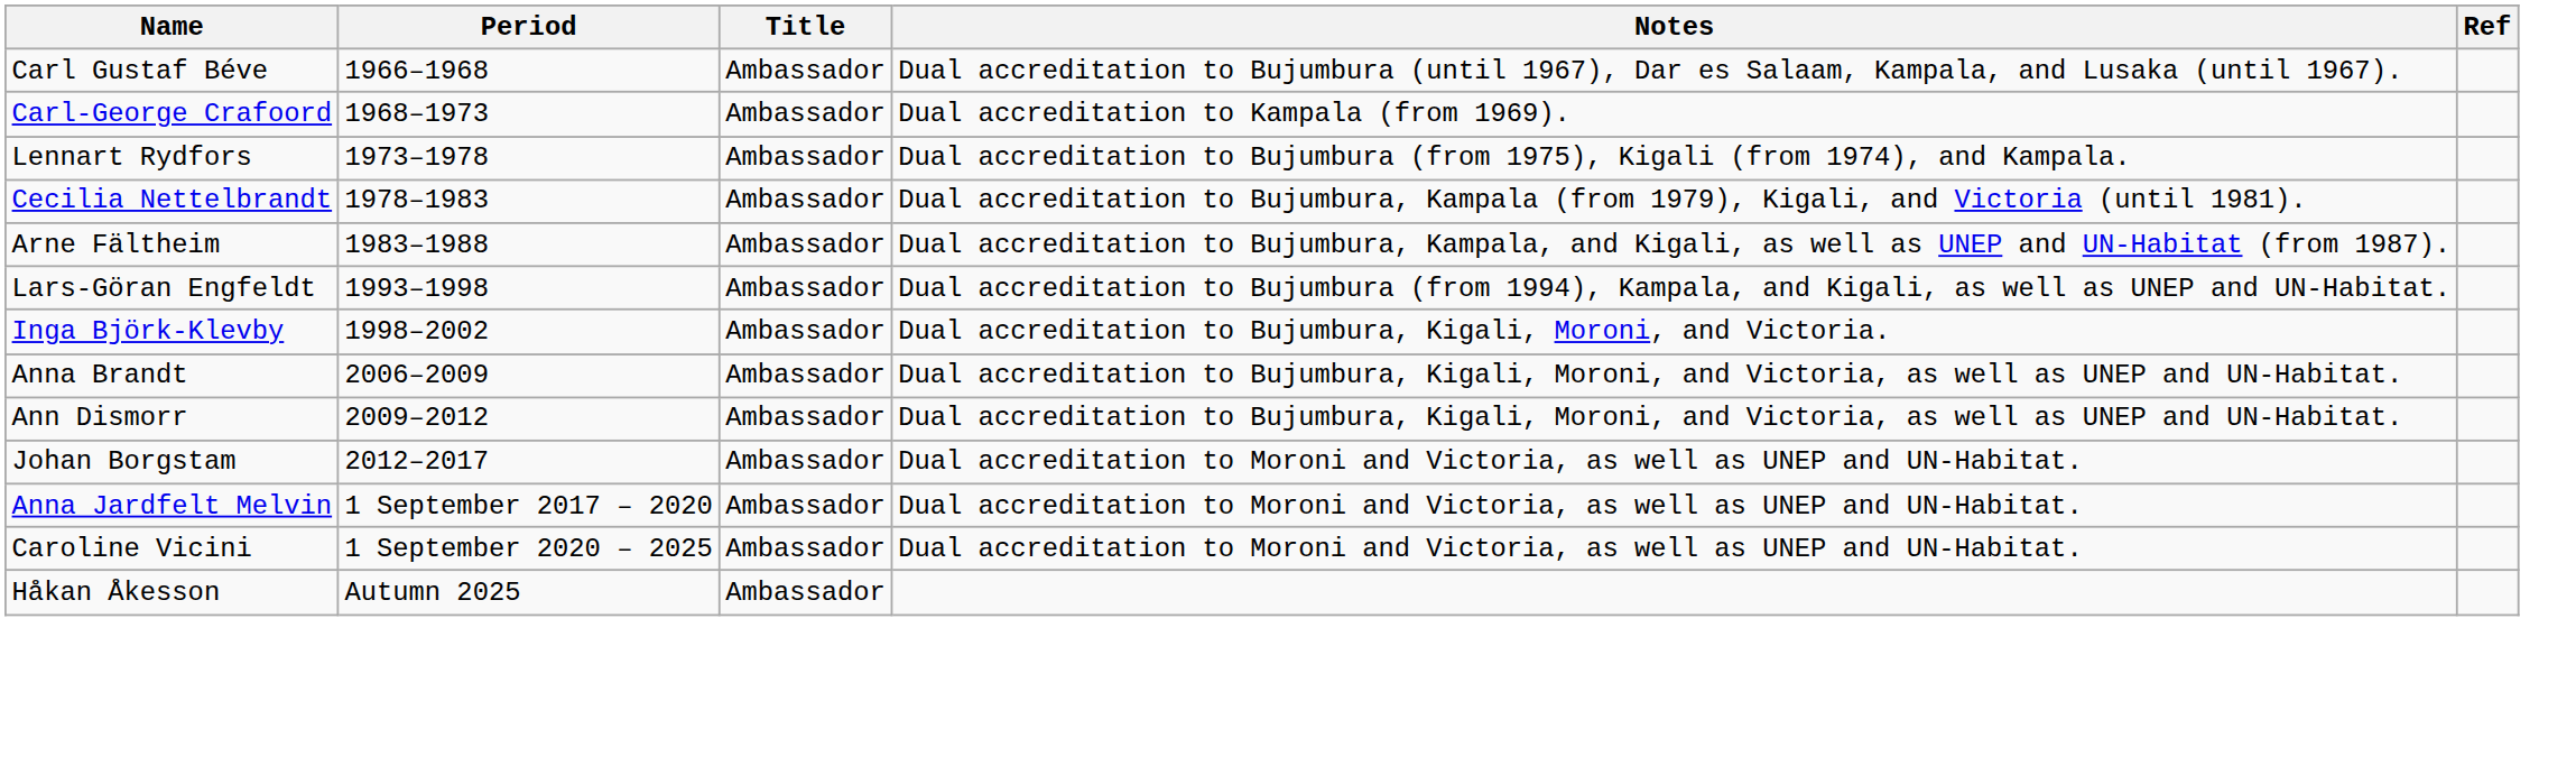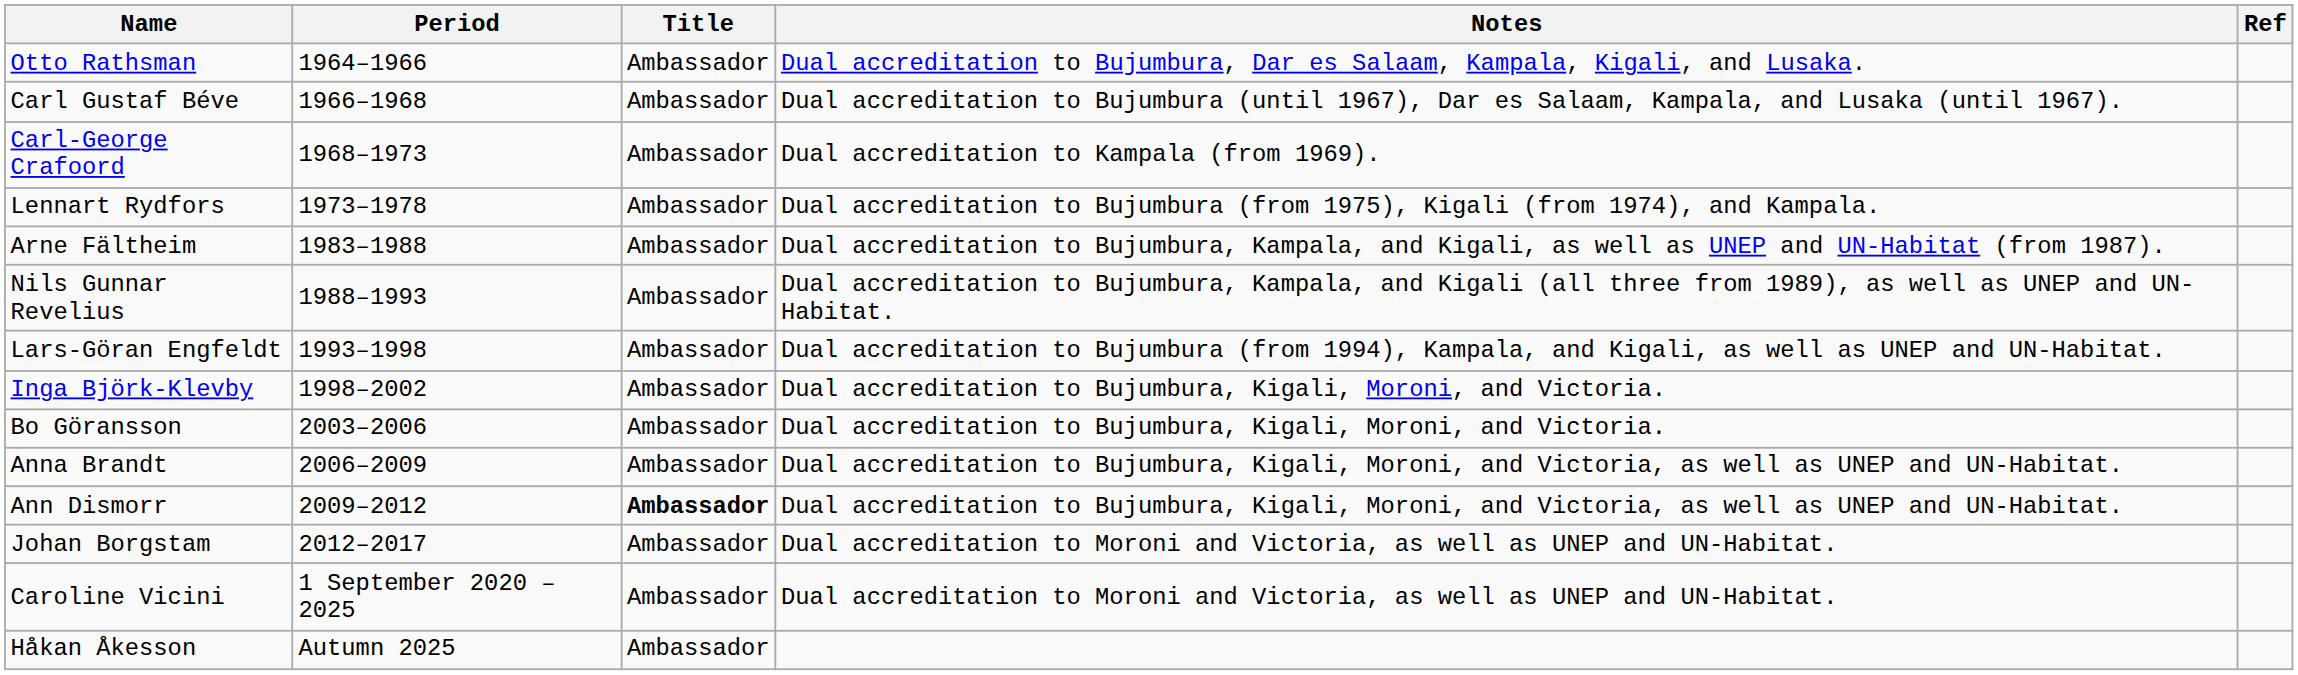+ row: Otto Rathsman | 1964–1966 | Ambassador | Dual accreditation to Bujumbura, Dar es Salaam, Kampala, Kigali, and Lusaka.
- row: Cecilia Nettelbrandt | 1978–1983 | Ambassador | Dual accreditation to Bujumbura, Kampala (from 1979), Kigali, and Victoria (until 1981).
+ row: Nils Gunnar Revelius | 1988–1993 | Ambassador | Dual accreditation to Bujumbura, Kampala, and Kigali (all three from 1989), as well as UNEP and UN-Habitat.
+ row: Bo Göransson | 2003–2006 | Ambassador | Dual accreditation to Bujumbura, Kigali, Moroni, and Victoria.
Ann Dismorr | Title: normal -> bold
- row: Anna Jardfelt Melvin | 1 September 2017 – 2020 | Ambassador | Dual accreditation to Moroni and Victoria, as well as UNEP and UN-Habitat.
